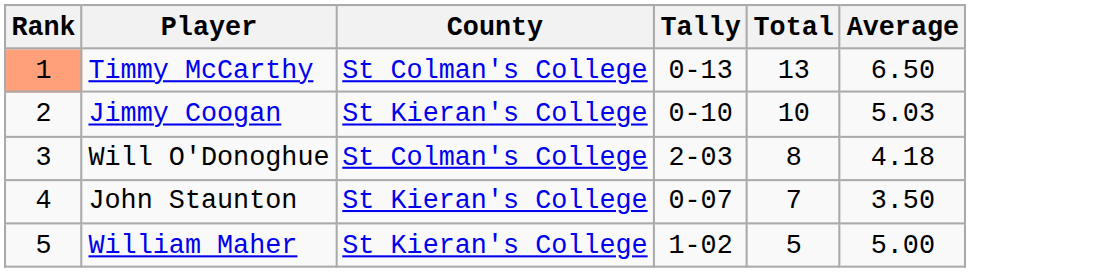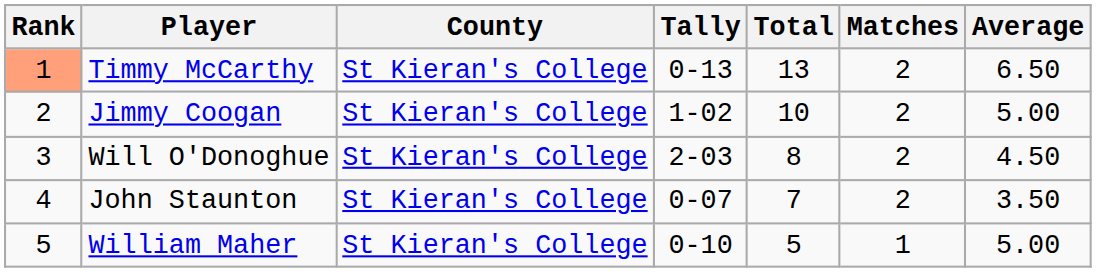+ column: Matches | 2 | 2 | 2 | 2 | 1
Timmy McCarthy | County: St Colman's College -> St Kieran's College
Jimmy Coogan | Tally: 0-10 -> 1-02
Jimmy Coogan | Average: 5.03 -> 5.00
Will O'Donoghue | County: St Colman's College -> St Kieran's College
Will O'Donoghue | Average: 4.18 -> 4.50
William Maher | Tally: 1-02 -> 0-10
